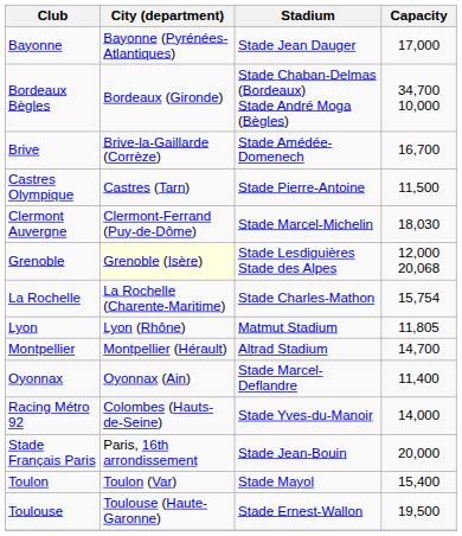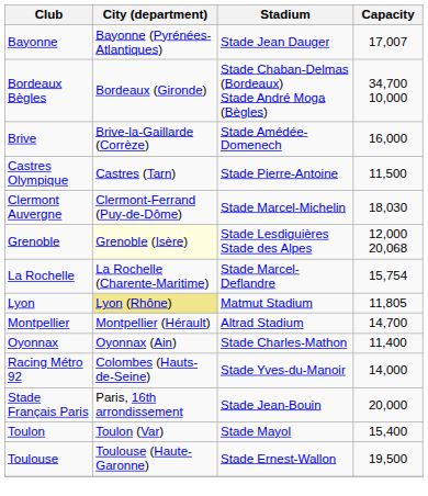Bayonne | Capacity: 17,000 -> 17,007
Brive | Capacity: 16,700 -> 16,000
La Rochelle | Stadium: Stade Charles-Mathon -> Stade Marcel-Deflandre
Lyon | City (department): no background -> khaki background
Oyonnax | Stadium: Stade Marcel-Deflandre -> Stade Charles-Mathon
